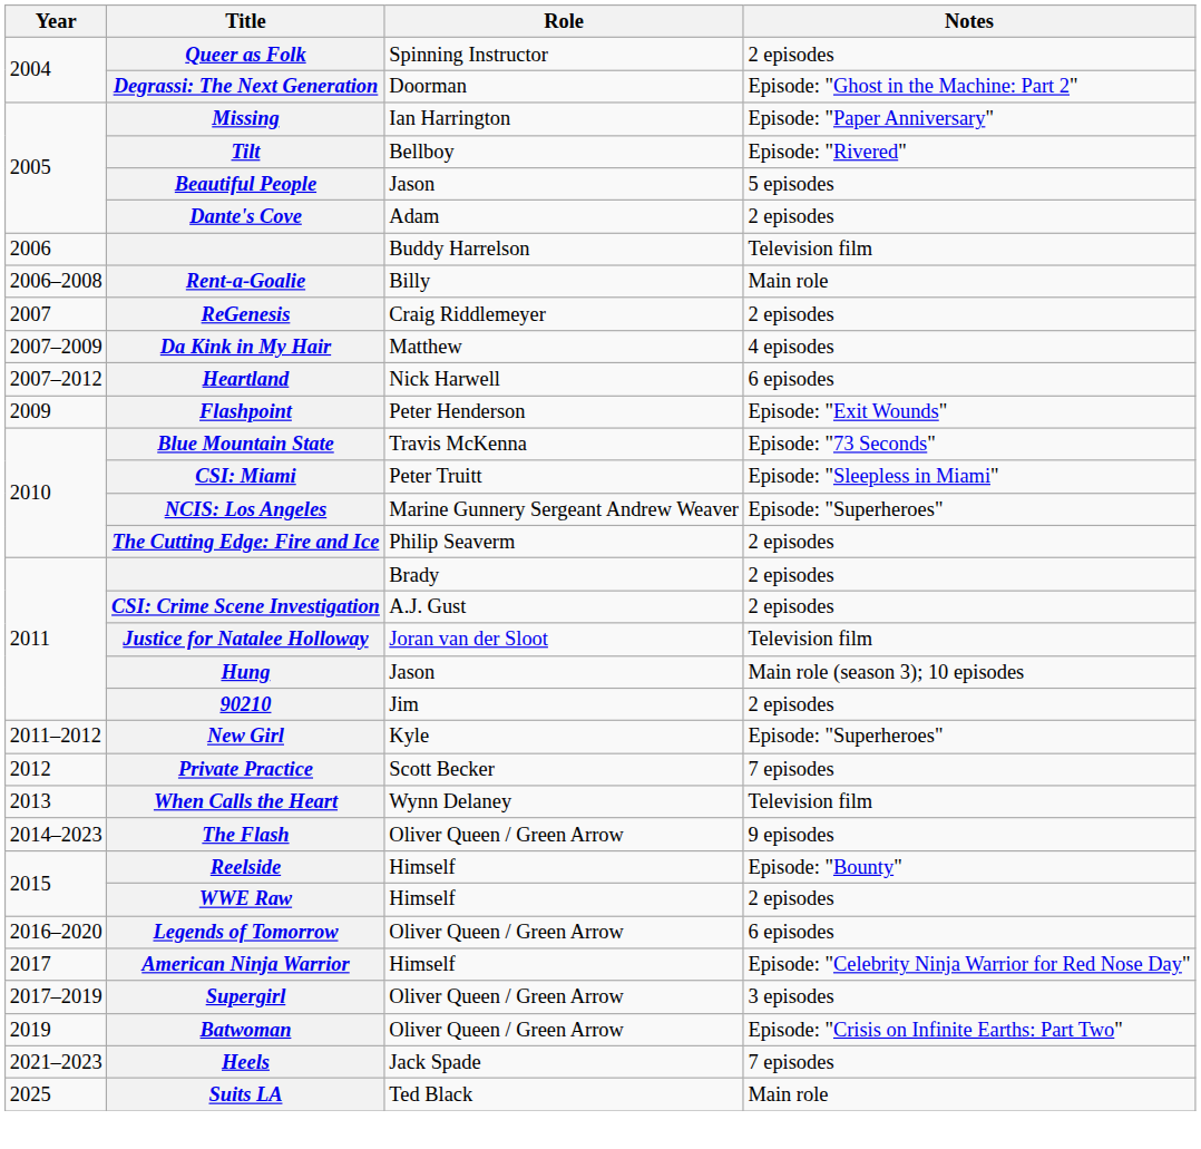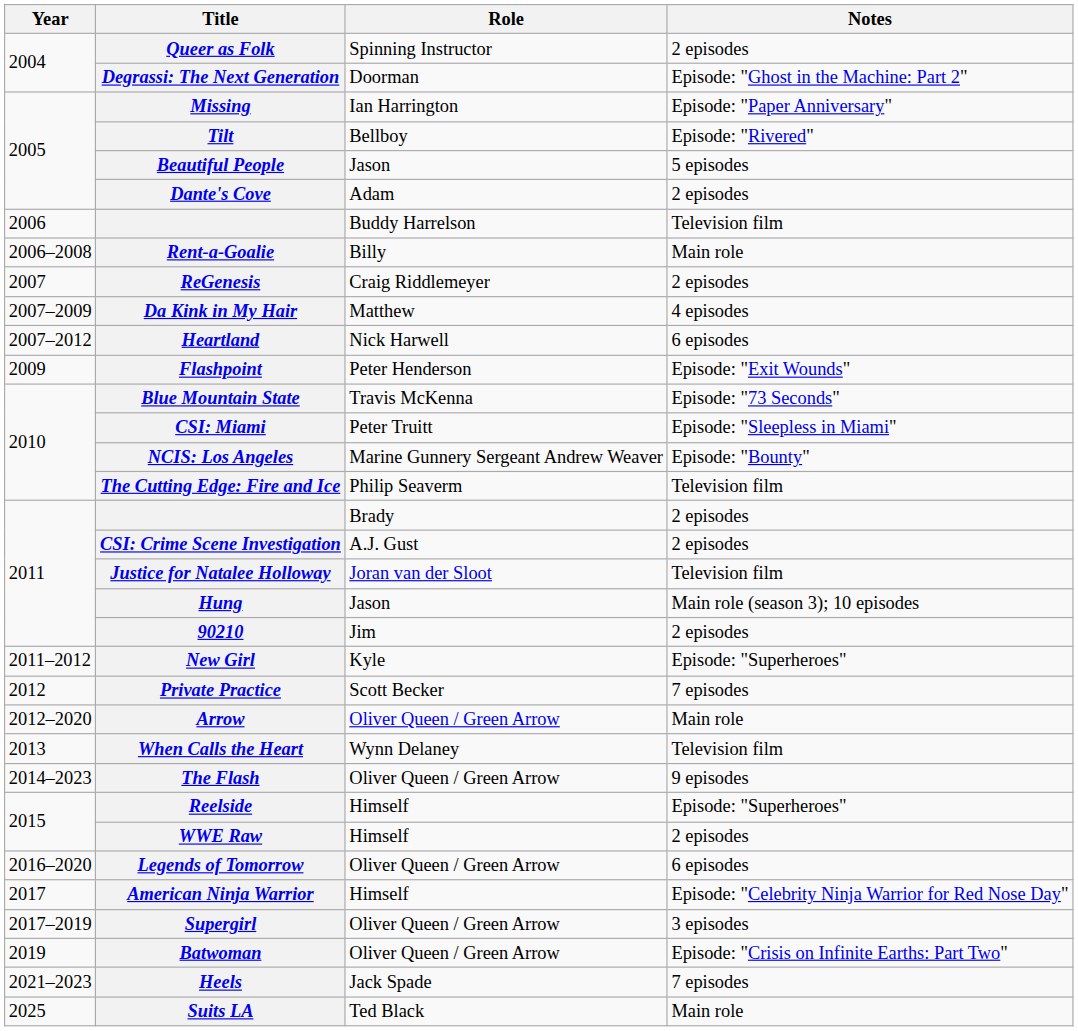NCIS: Los Angeles | Notes: Episode: "Superheroes" -> Episode: "Bounty"
The Cutting Edge: Fire and Ice | Notes: 2 episodes -> Television film
+ row: 2012–2020 | Arrow | Oliver Queen / Green Arrow | Main role
Reelside | Notes: Episode: "Bounty" -> Episode: "Superheroes"
